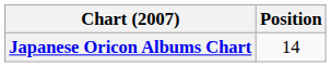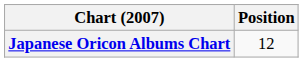Japanese Oricon Albums Chart | Position: 14 -> 12
